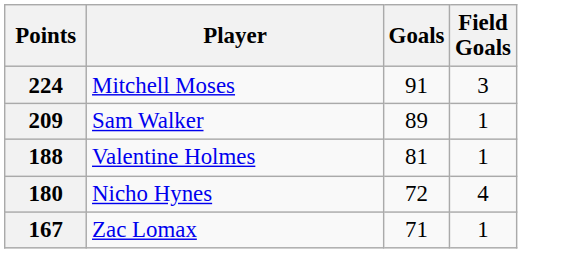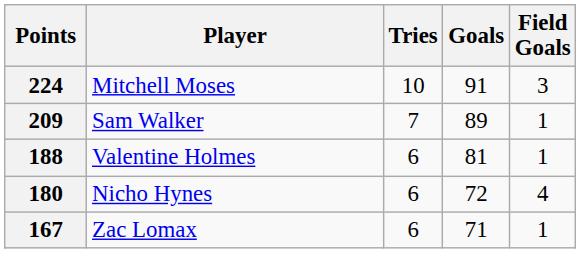+ column: Tries | 10 | 7 | 6 | 6 | 6
